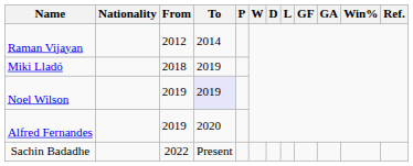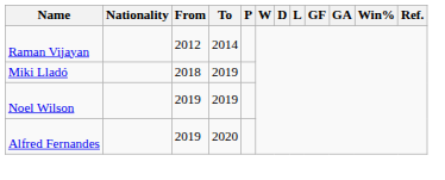Noel Wilson | To: lavender background -> no background
- row: Sachin Badadhe | 2022 | Present
